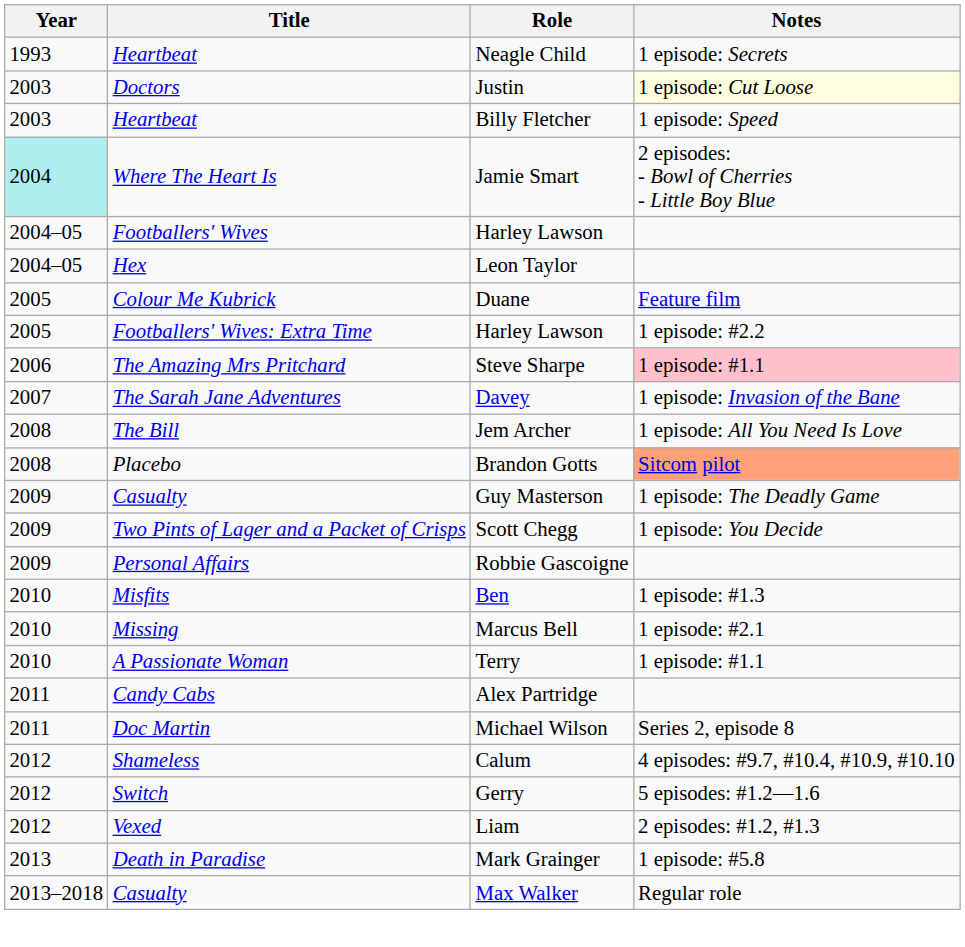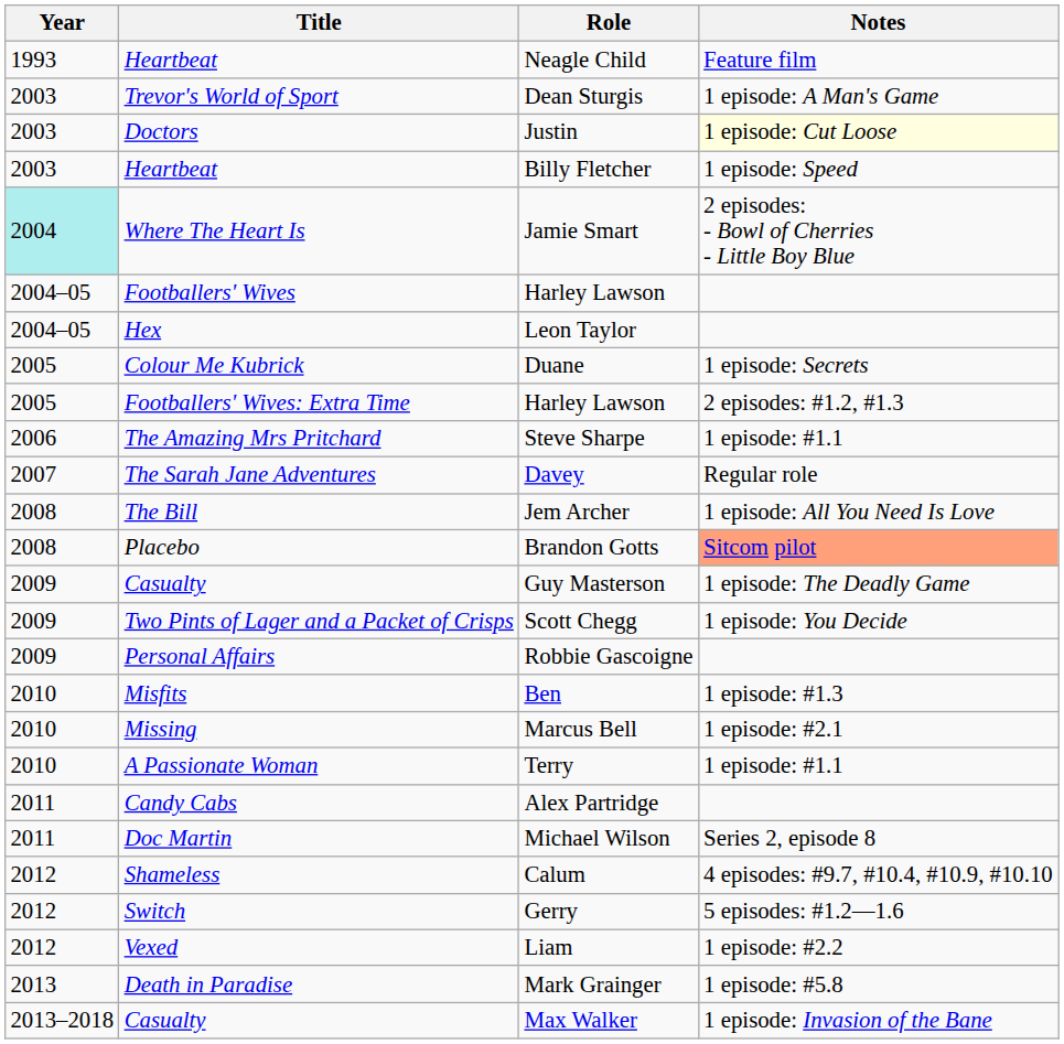Neagle Child | Notes: 1 episode: Secrets -> Feature film
+ row: 2003 | Trevor's World of Sport | Dean Sturgis | 1 episode: A Man's Game
Duane | Notes: Feature film -> 1 episode: Secrets
Footballers' Wives: Extra Time / Harley Lawson | Notes: 1 episode: #2.2 -> 2 episodes: #1.2, #1.3
Steve Sharpe | Notes: pink background -> no background
Davey | Notes: 1 episode: Invasion of the Bane -> Regular role
Liam | Notes: 2 episodes: #1.2, #1.3 -> 1 episode: #2.2
Max Walker | Notes: Regular role -> 1 episode: Invasion of the Bane
